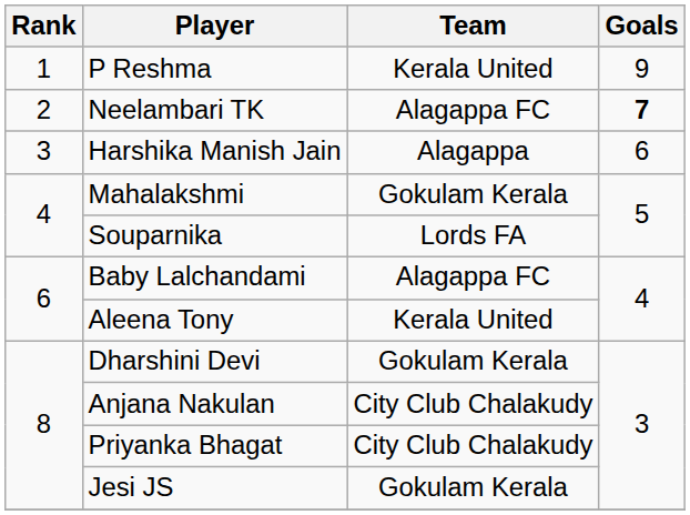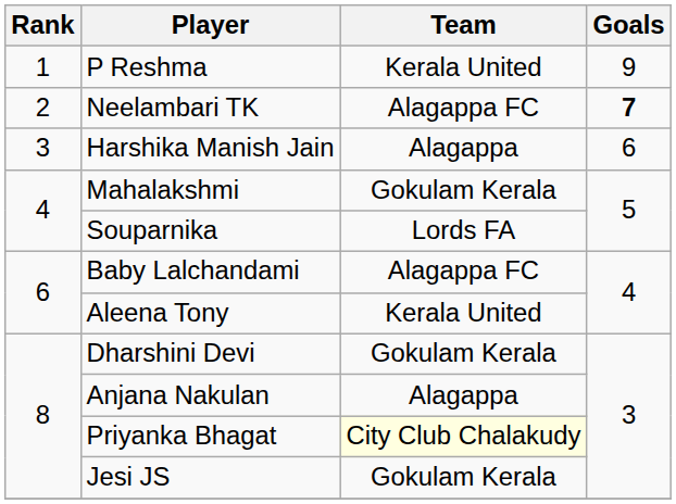Anjana Nakulan | Team: City Club Chalakudy -> Alagappa
Priyanka Bhagat | Team: no background -> lightyellow background
